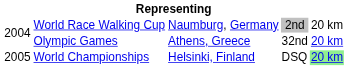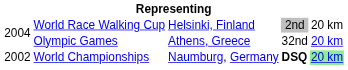World Race Walking Cup | column 3: Naumburg, Germany -> Helsinki, Finland
World Championships | column 1: 2005 -> 2002
World Championships | column 3: Helsinki, Finland -> Naumburg, Germany
World Championships | column 4: normal -> bold
